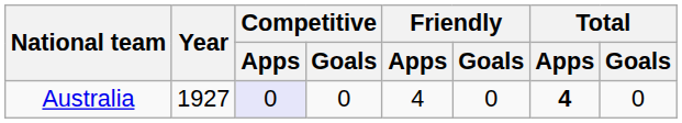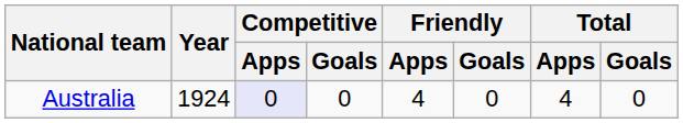Australia | Year: 1927 -> 1924
Australia | Total / Apps: bold -> normal
